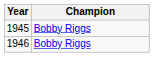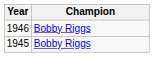rows swapped: 1945 <-> 1946
